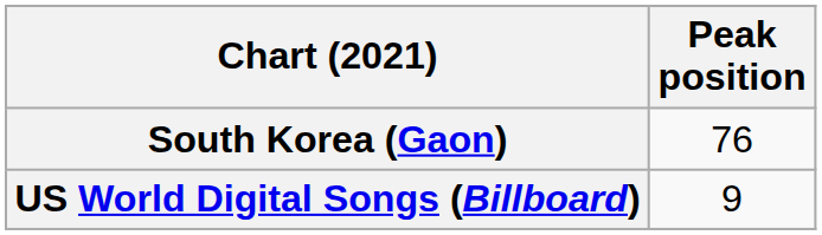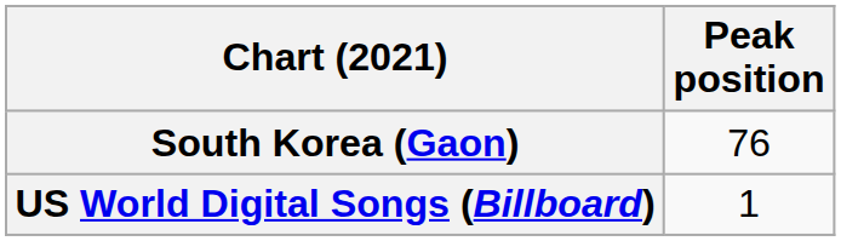US World Digital Songs (Billboard) | Peak position: 9 -> 1
